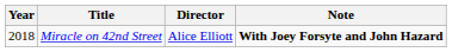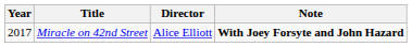Miracle on 42nd Street | Year: 2018 -> 2017
